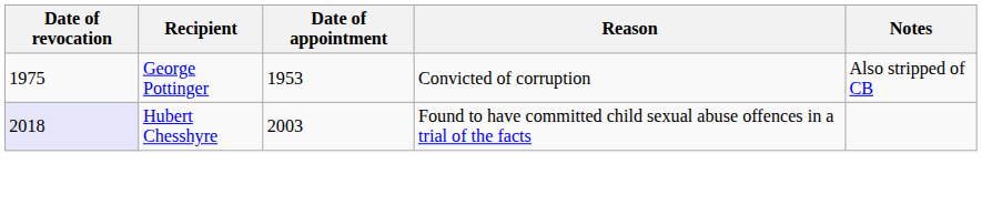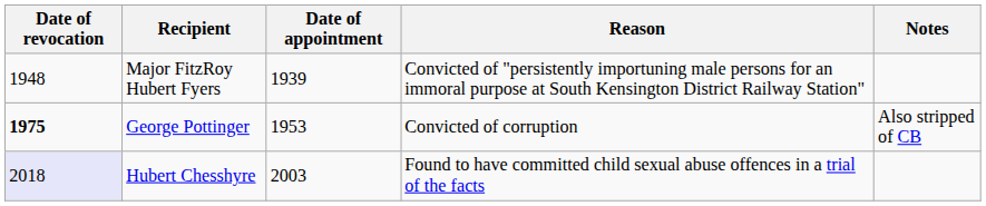+ row: 1948 | Major FitzRoy Hubert Fyers | 1939 | Convicted of "persistently importuning male persons for an immoral purpose at South Kensington District Railway Station"
George Pottinger | Date of revocation: normal -> bold
